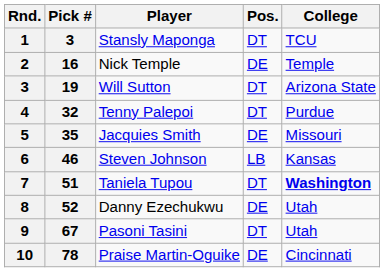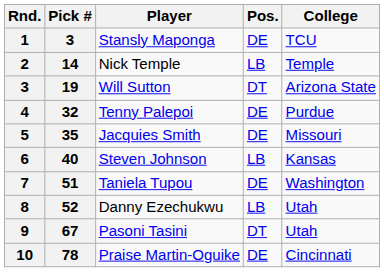Stansly Maponga | Pos.: DT -> DE
Nick Temple | Pick #: 16 -> 14
Nick Temple | Pos.: DE -> LB
Tenny Palepoi | Pos.: DT -> DE
Steven Johnson | Pick #: 46 -> 40
Taniela Tupou | Pos.: DT -> DE
Taniela Tupou | College: bold -> normal
Danny Ezechukwu | Pos.: DE -> LB
